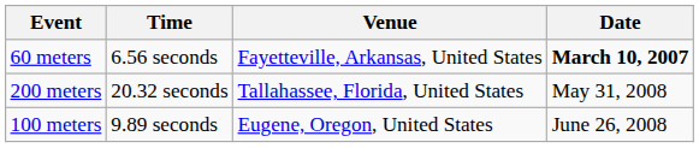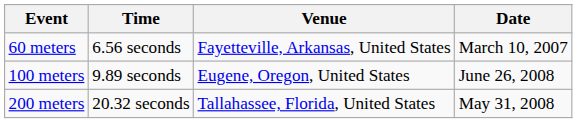60 meters | Date: bold -> normal
rows swapped: 100 meters <-> 200 meters
